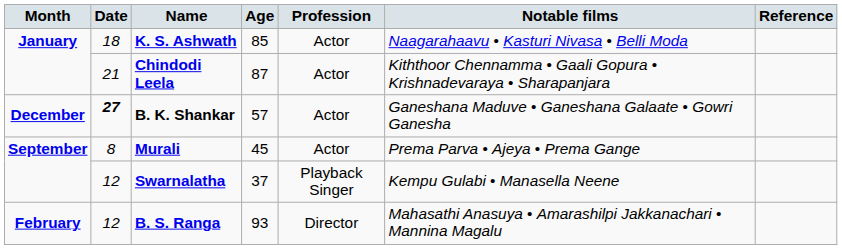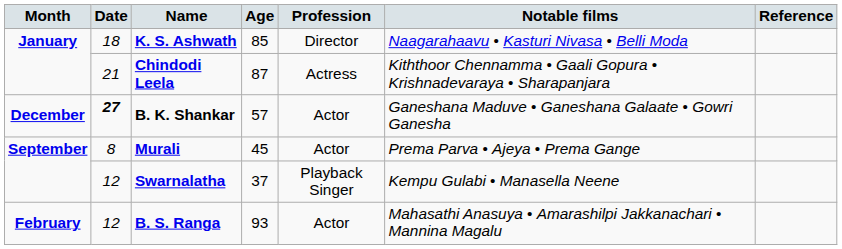K. S. Ashwath | Profession: Actor -> Director
Chindodi Leela | Profession: Actor -> Actress
B. S. Ranga | Profession: Director -> Actor
